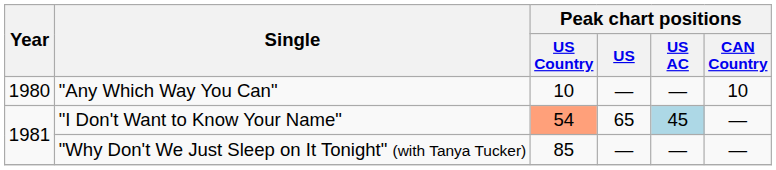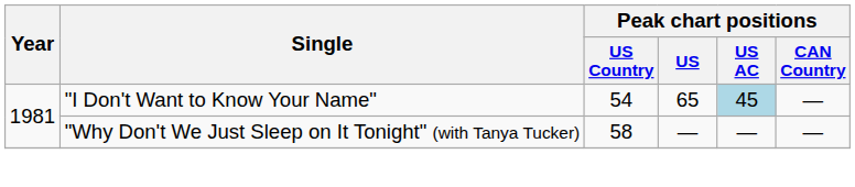- row: 1980 | "Any Which Way You Can" | 10 | — | — | 10
"I Don't Want to Know Your Name" | Peak chart positions / US Country: lightsalmon background -> no background
"Why Don't We Just Sleep on It Tonight" (with Tanya Tucker) | Peak chart positions / US Country: 85 -> 58
